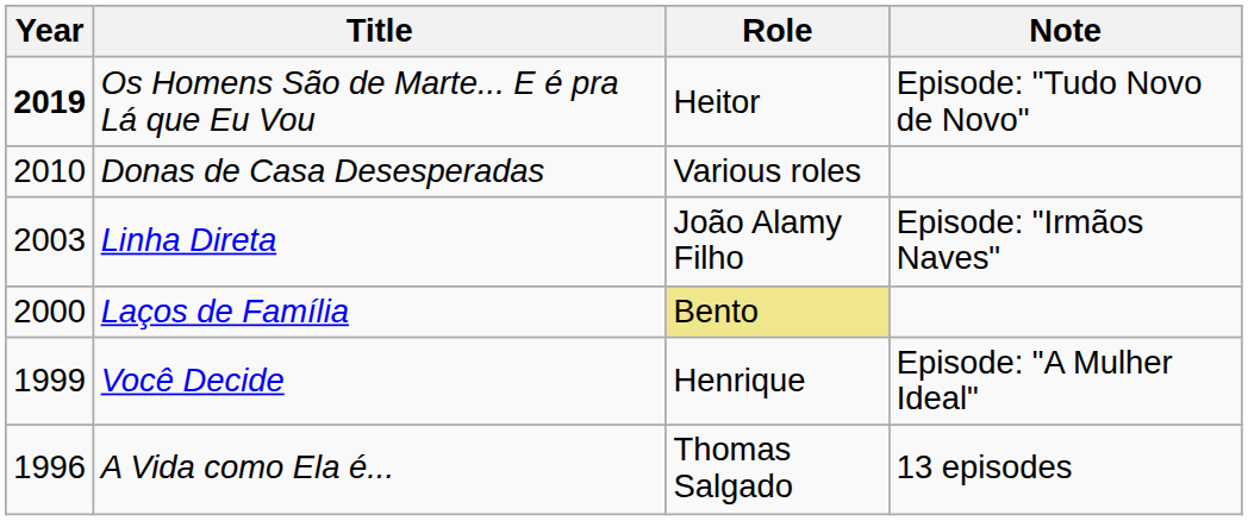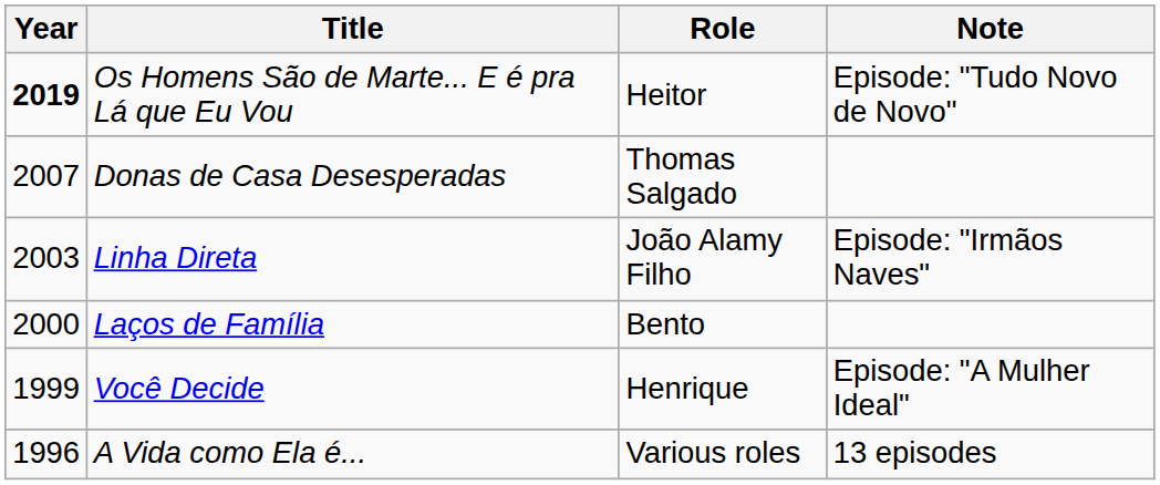Donas de Casa Desesperadas | Year: 2010 -> 2007
Donas de Casa Desesperadas | Role: Various roles -> Thomas Salgado
Laços de Família | Role: khaki background -> no background
A Vida como Ela é... | Role: Thomas Salgado -> Various roles
